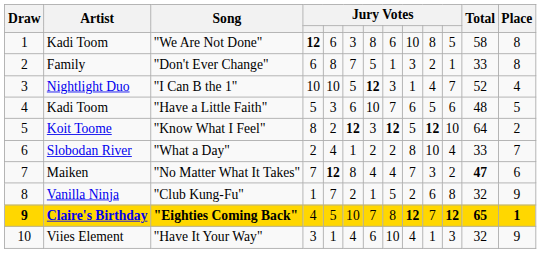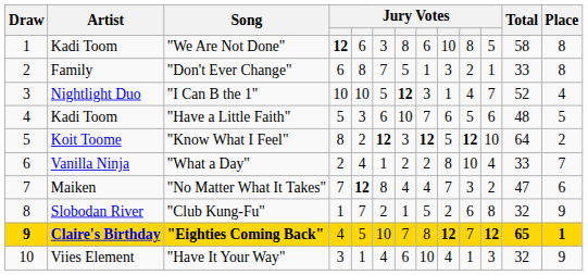"What a Day" | Artist: Slobodan River -> Vanilla Ninja
"No Matter What It Takes" | Total: bold -> normal
"Club Kung-Fu" | Artist: Vanilla Ninja -> Slobodan River
